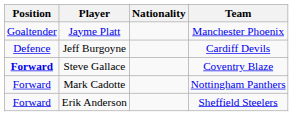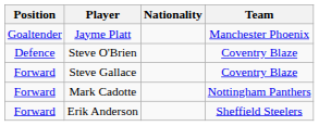- row: Defence | Jeff Burgoyne | Cardiff Devils
+ row: Defence | Steve O'Brien | Coventry Blaze
Steve Gallace | Position: bold -> normal
